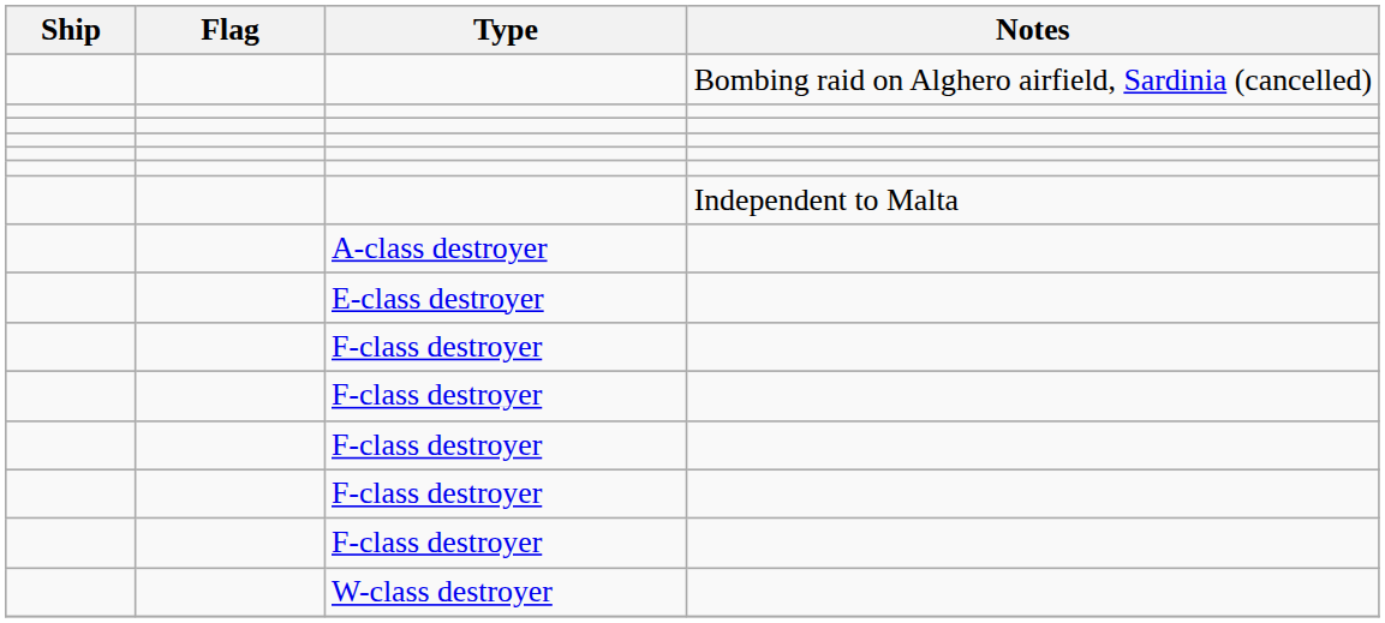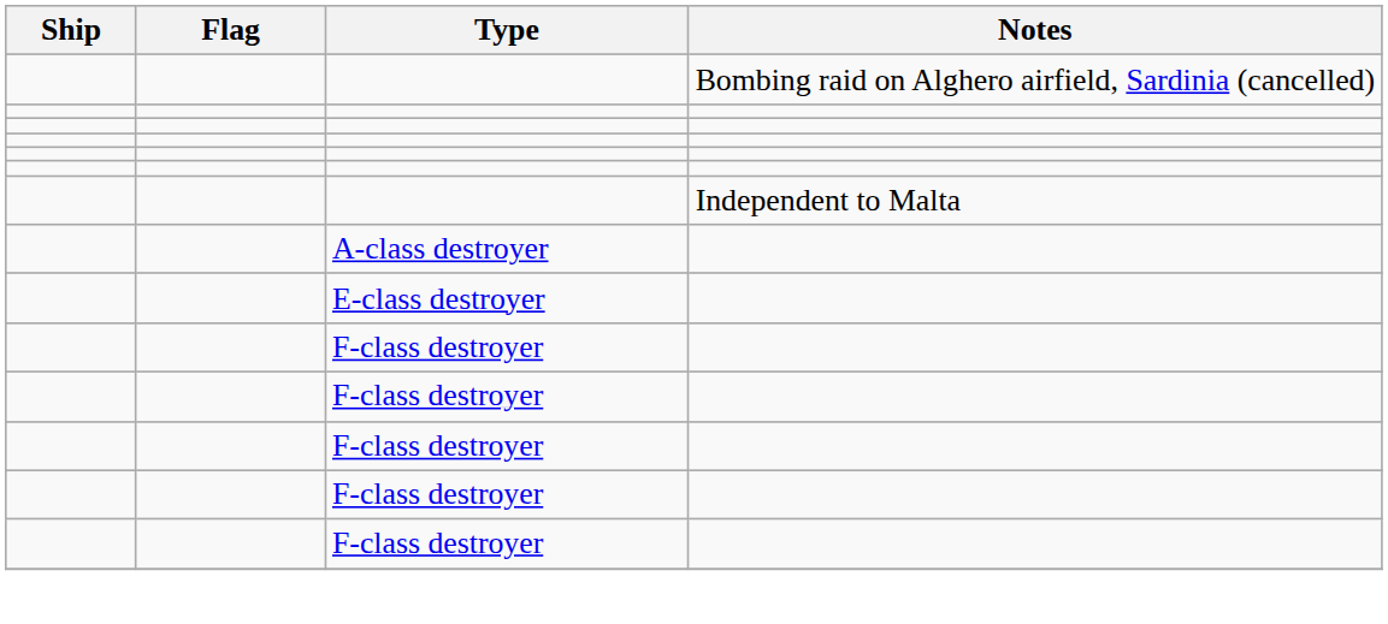- row: W-class destroyer
